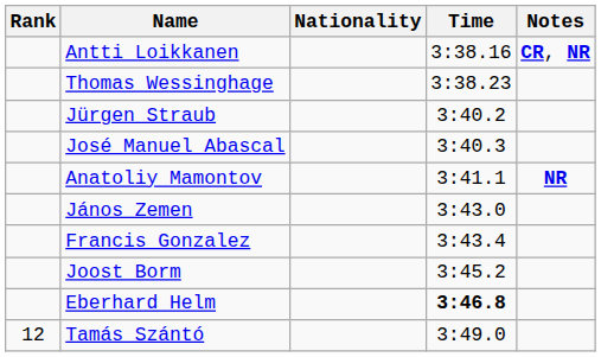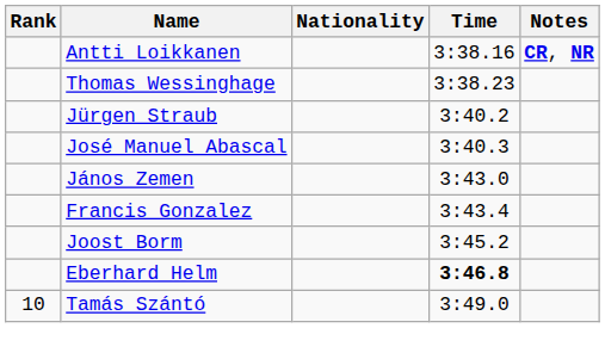- row: Anatoliy Mamontov | 3:41.1 | NR
Tamás Szántó | Rank: 12 -> 10
